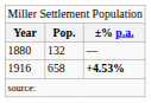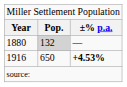1880 | column 2: no background -> lightgrey background
1916 | column 2: 658 -> 650
